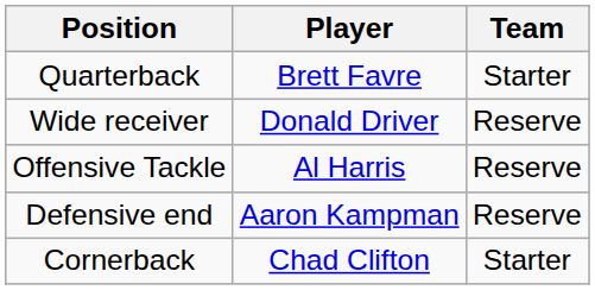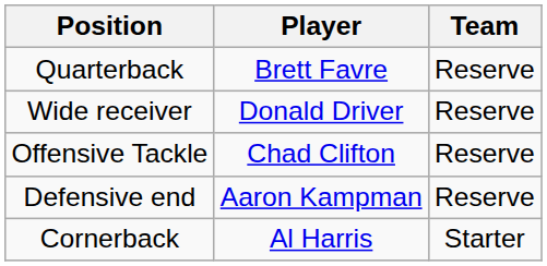Quarterback | Team: Starter -> Reserve
Offensive Tackle | Player: Al Harris -> Chad Clifton
Cornerback | Player: Chad Clifton -> Al Harris
